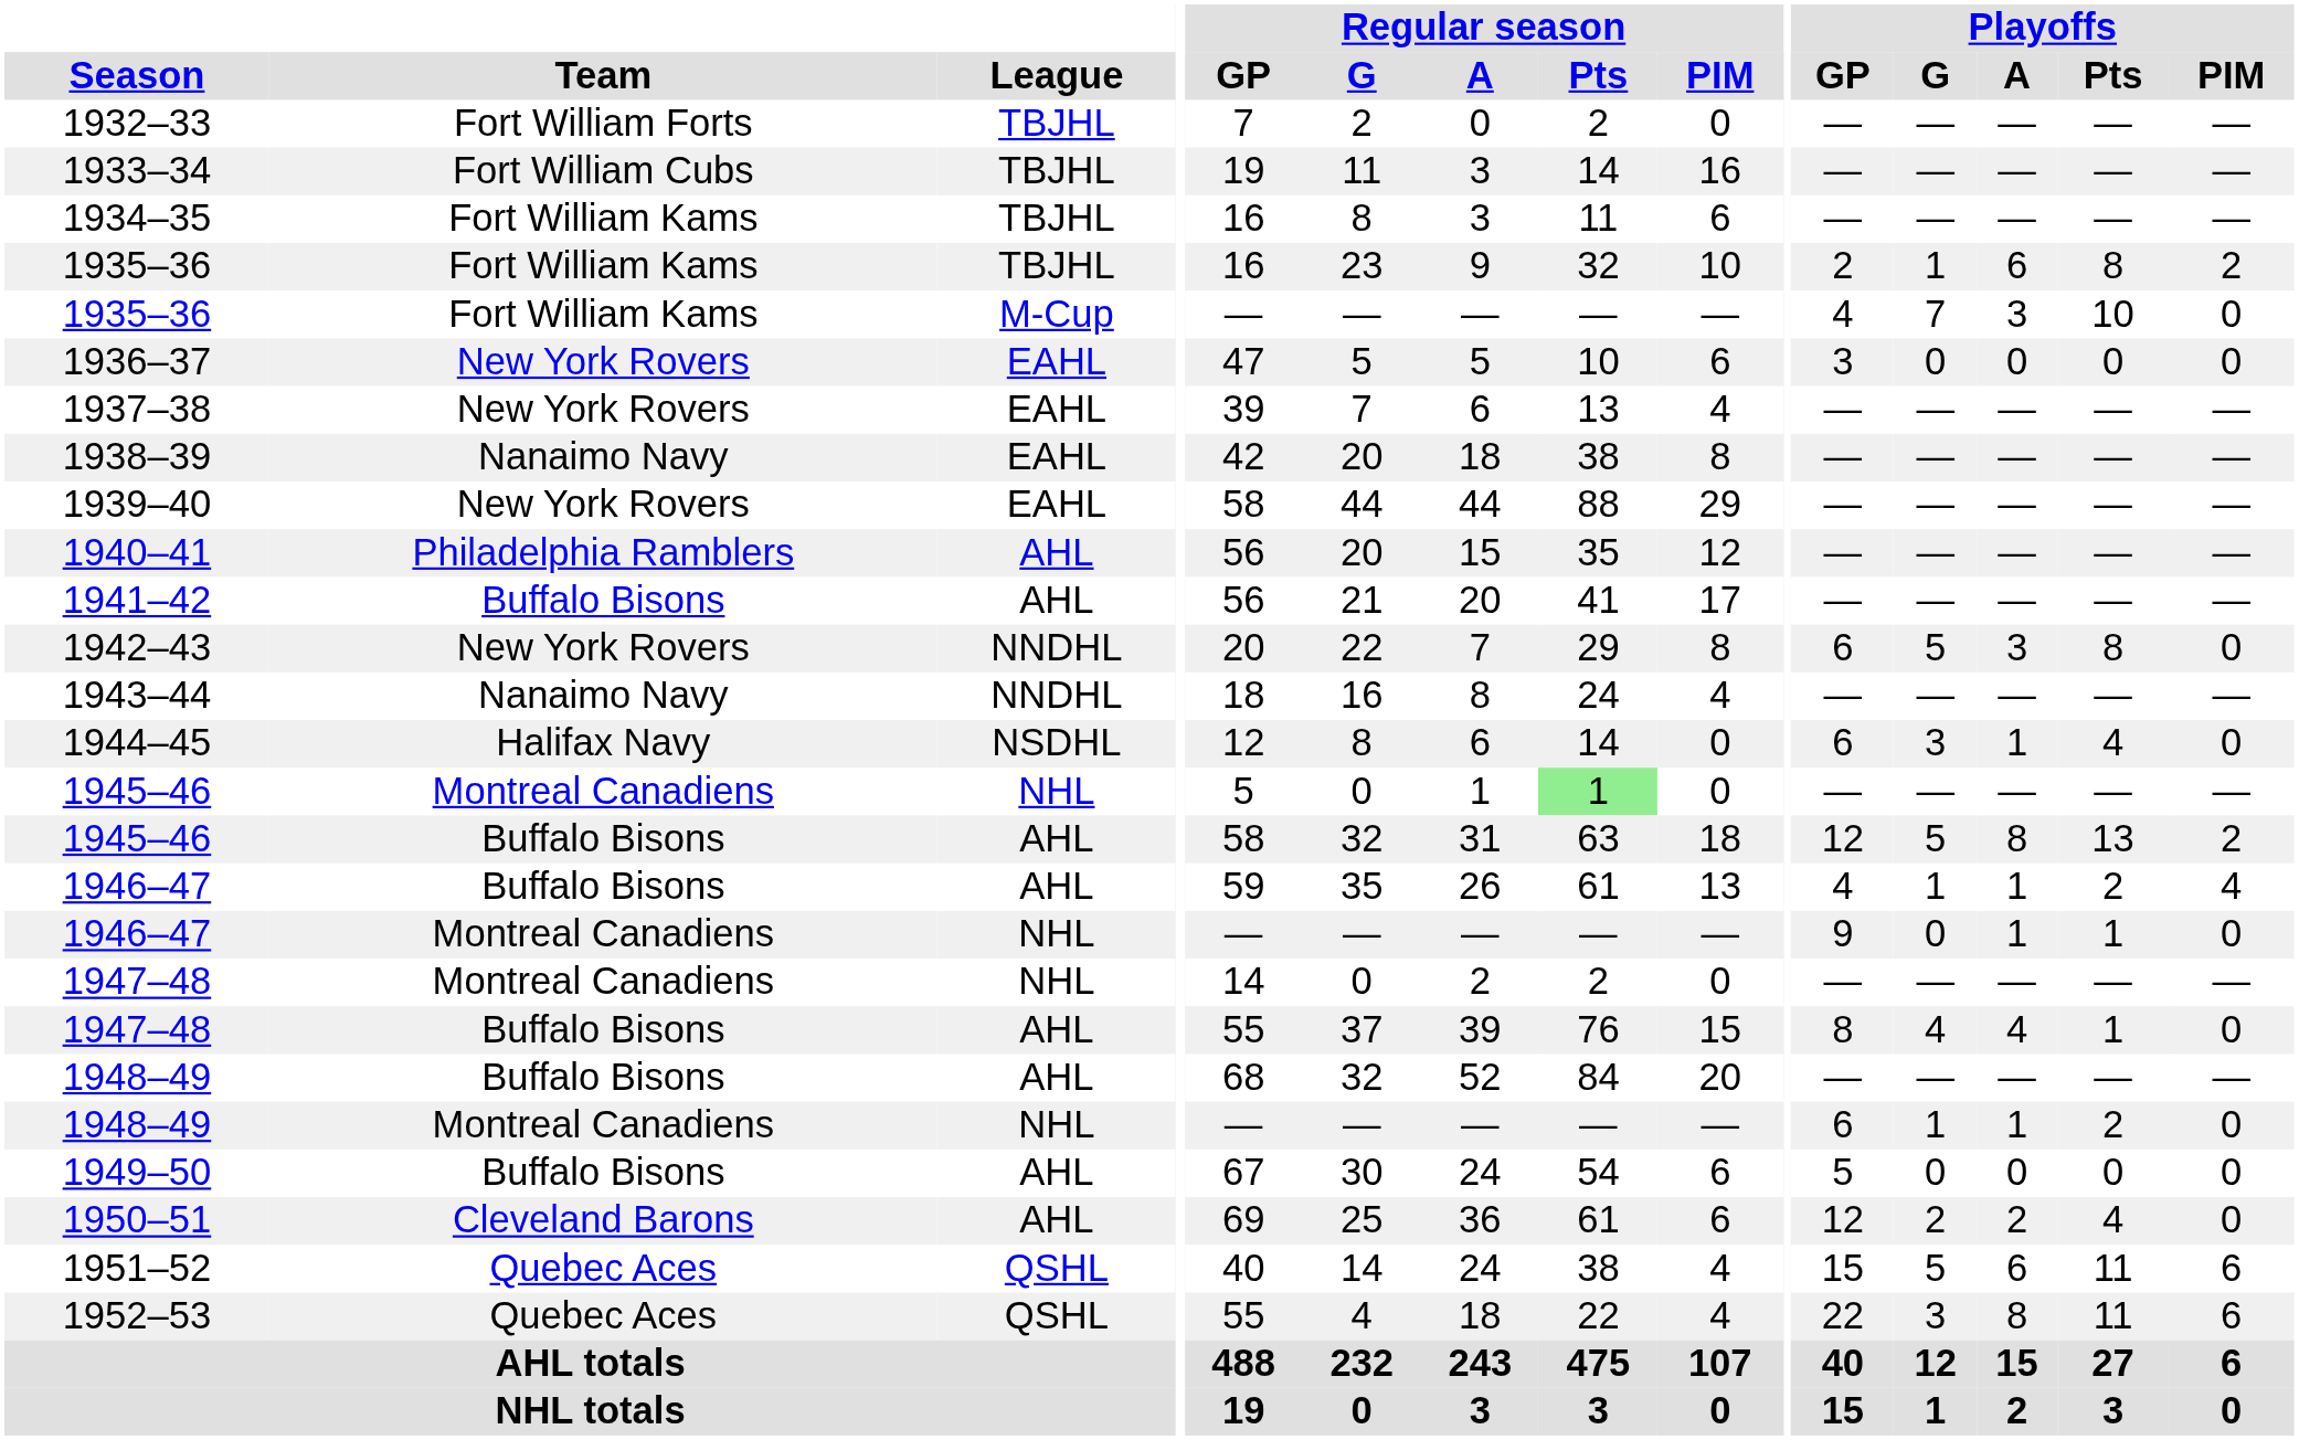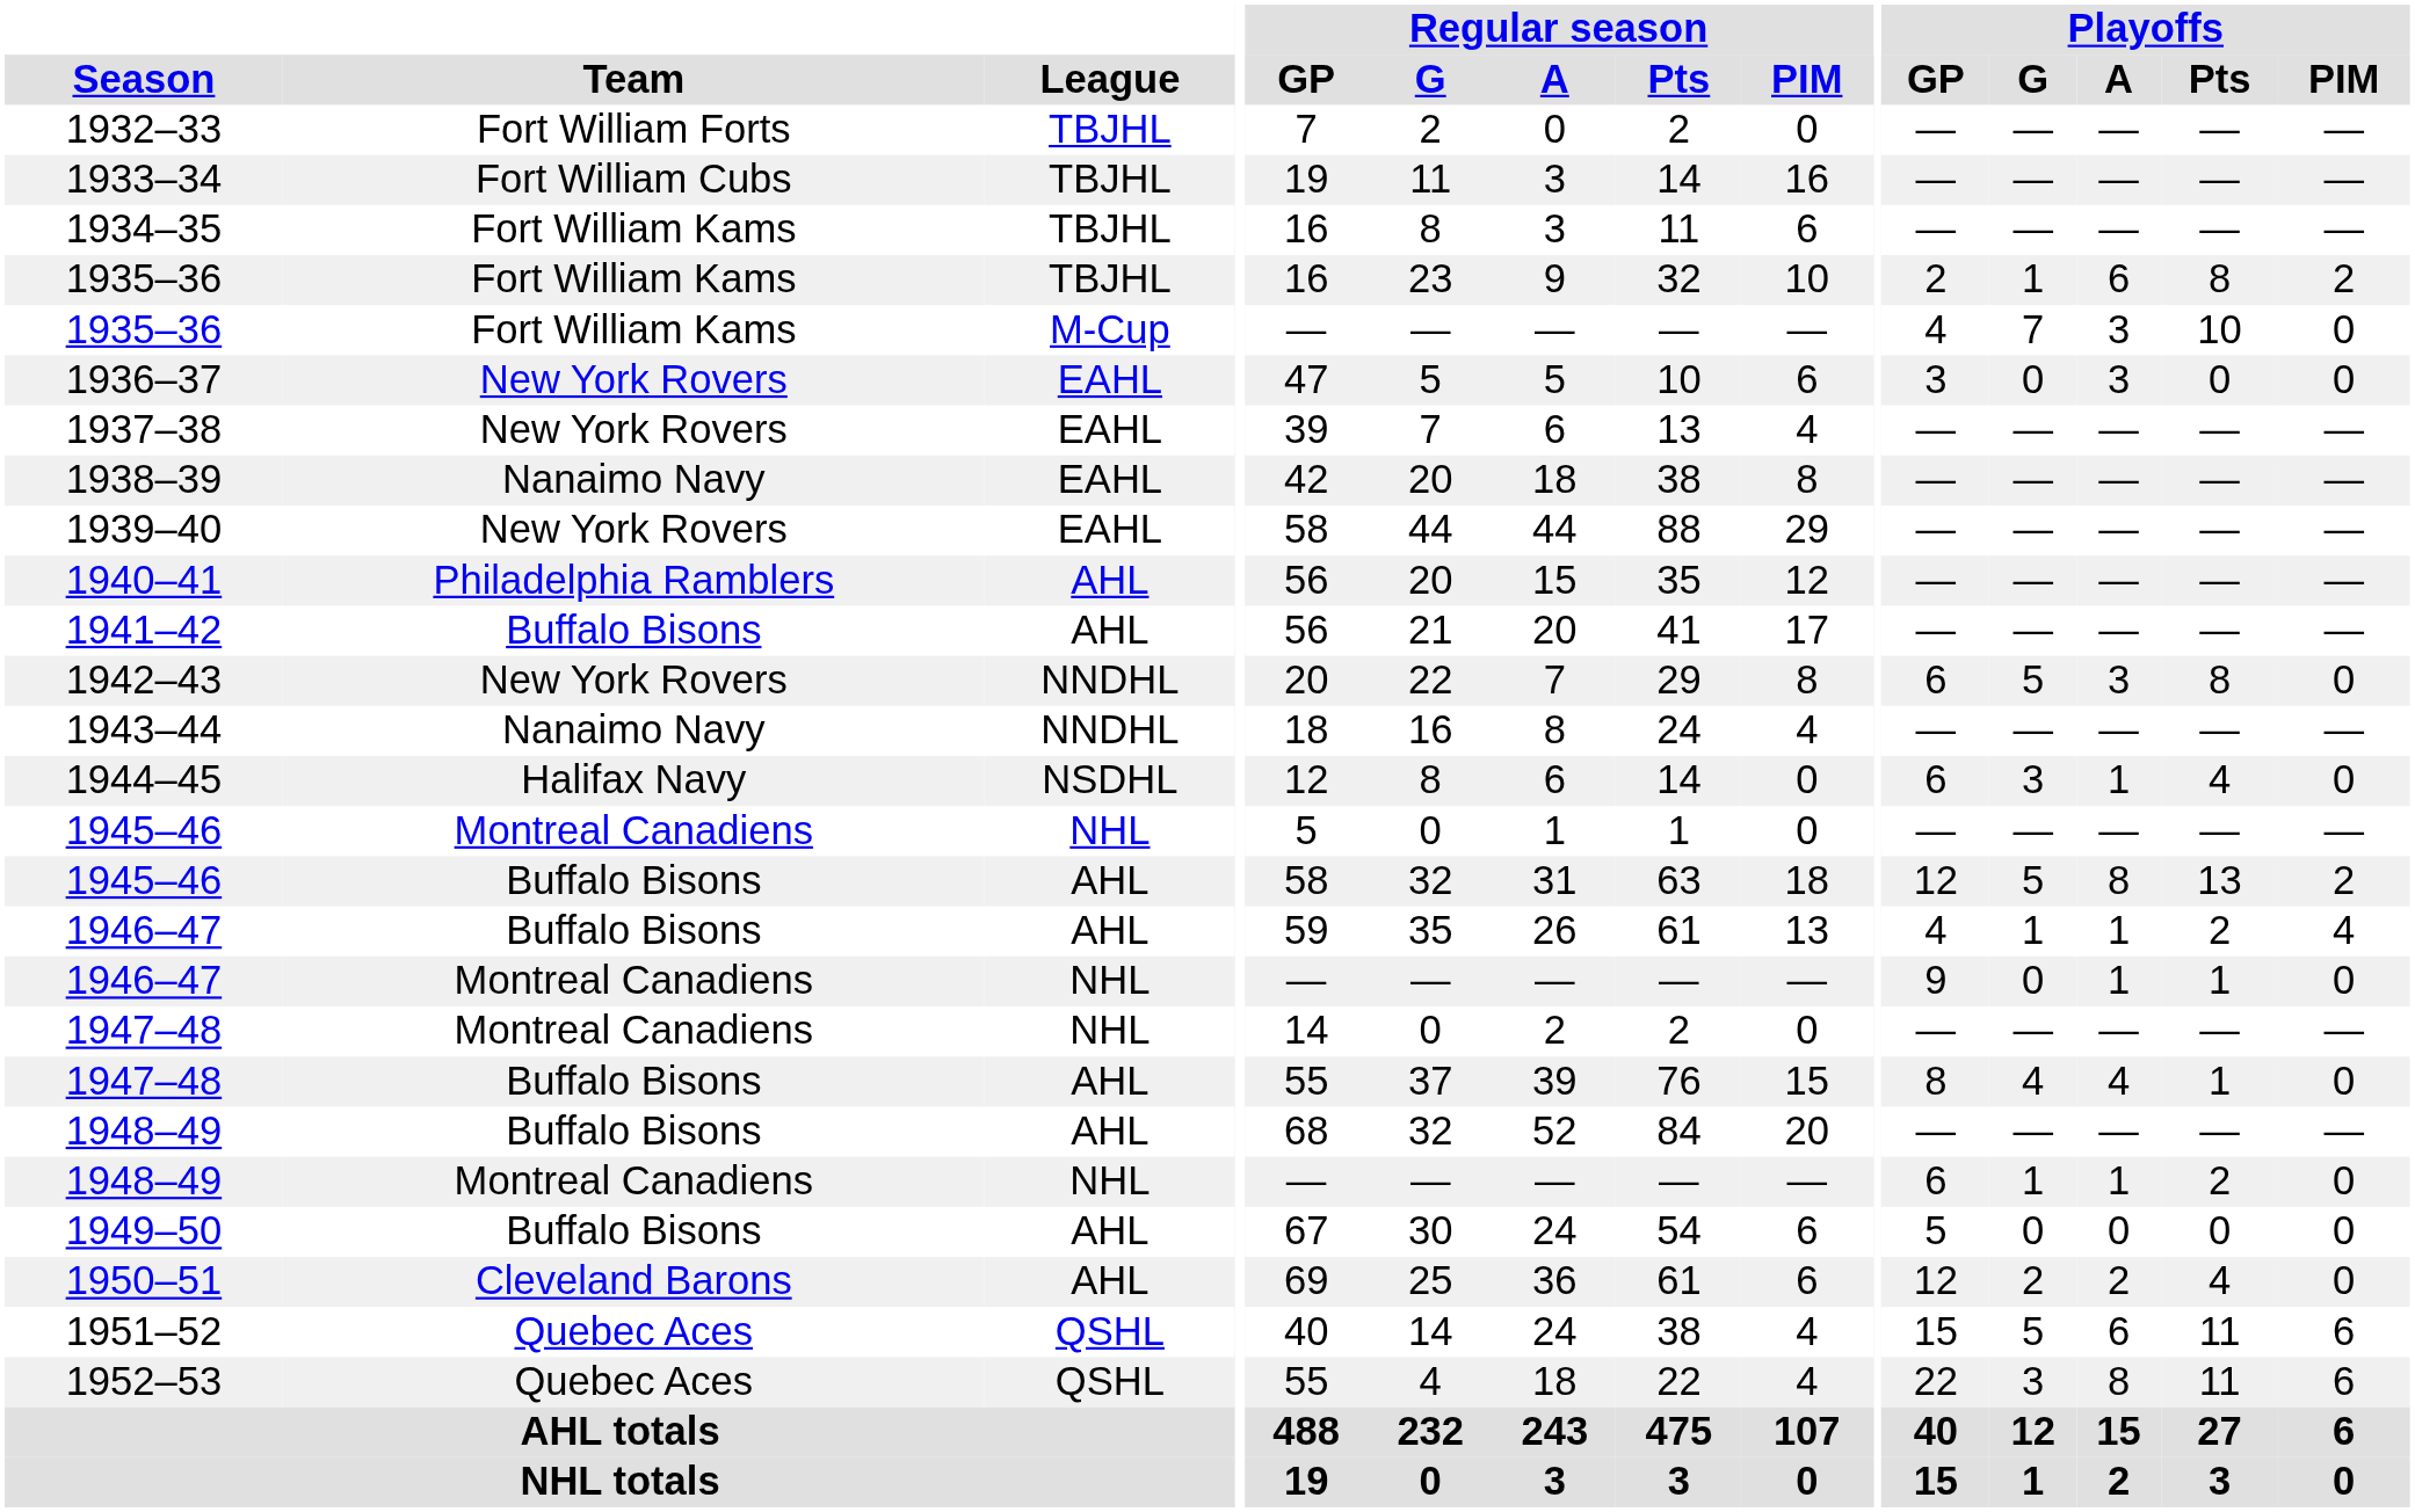1936–37 | Playoffs / A: 0 -> 3
1945–46 / NHL | Regular season / Pts: lightgreen background -> no background
